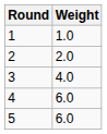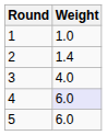2 | Weight: 2.0 -> 1.4
4 | Weight: no background -> lavender background
